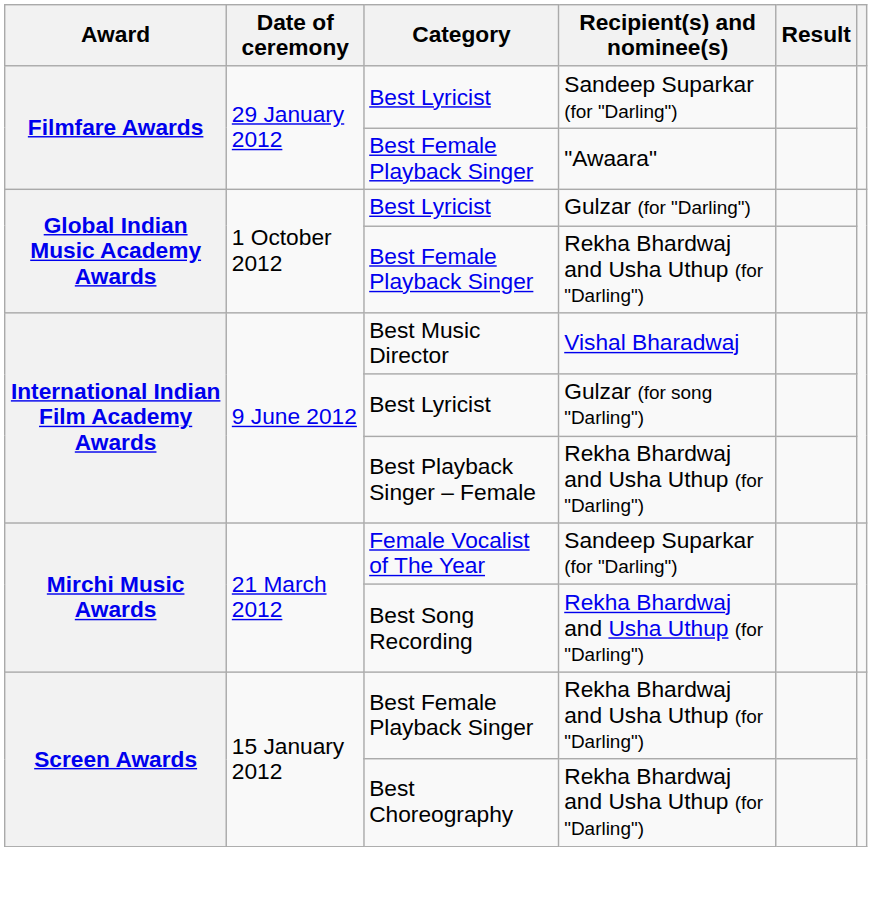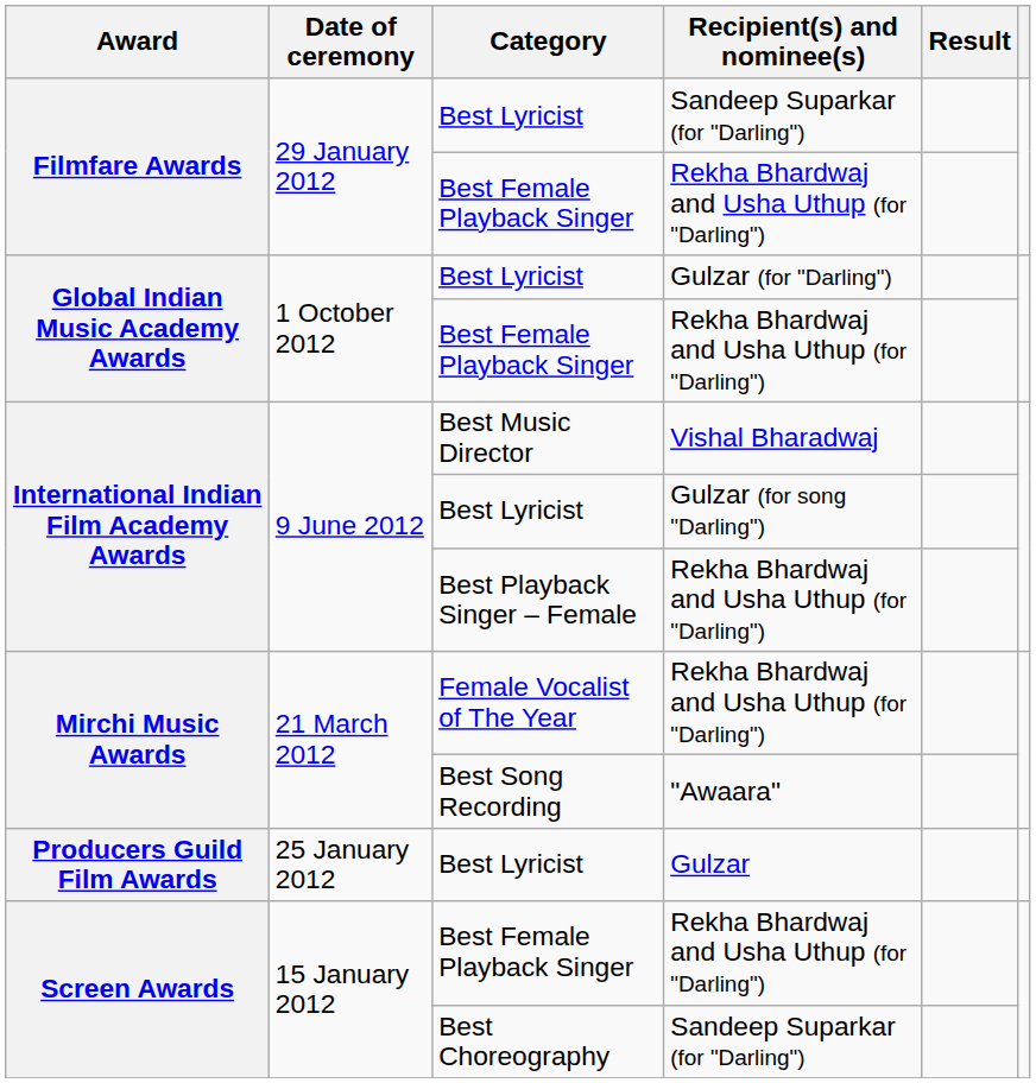Filmfare Awards / Best Female Playback Singer | Recipient(s) and nominee(s): "Awaara" -> Rekha Bhardwaj and Usha Uthup (for "Darling")
Female Vocalist of The Year | Recipient(s) and nominee(s): Sandeep Suparkar (for "Darling") -> Rekha Bhardwaj and Usha Uthup (for "Darling")
Best Song Recording | Recipient(s) and nominee(s): Rekha Bhardwaj and Usha Uthup (for "Darling") -> "Awaara"
+ row: Producers Guild Film Awards | 25 January 2012 | Best Lyricist | Gulzar
Best Choreography | Recipient(s) and nominee(s): Rekha Bhardwaj and Usha Uthup (for "Darling") -> Sandeep Suparkar (for "Darling")
